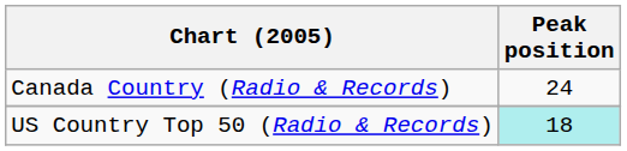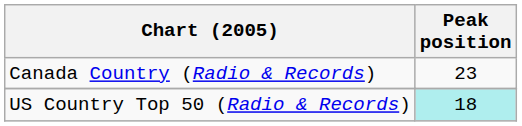Canada Country (Radio & Records) | Peak position: 24 -> 23
